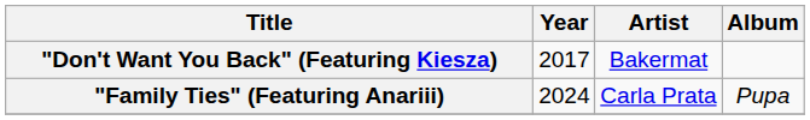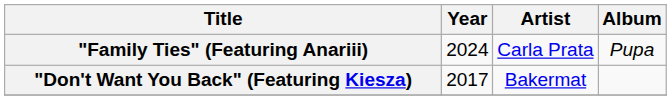rows swapped: "Don't Want You Back" (Featuring Kiesza) <-> "Family Ties" (Featuring Anariii)
